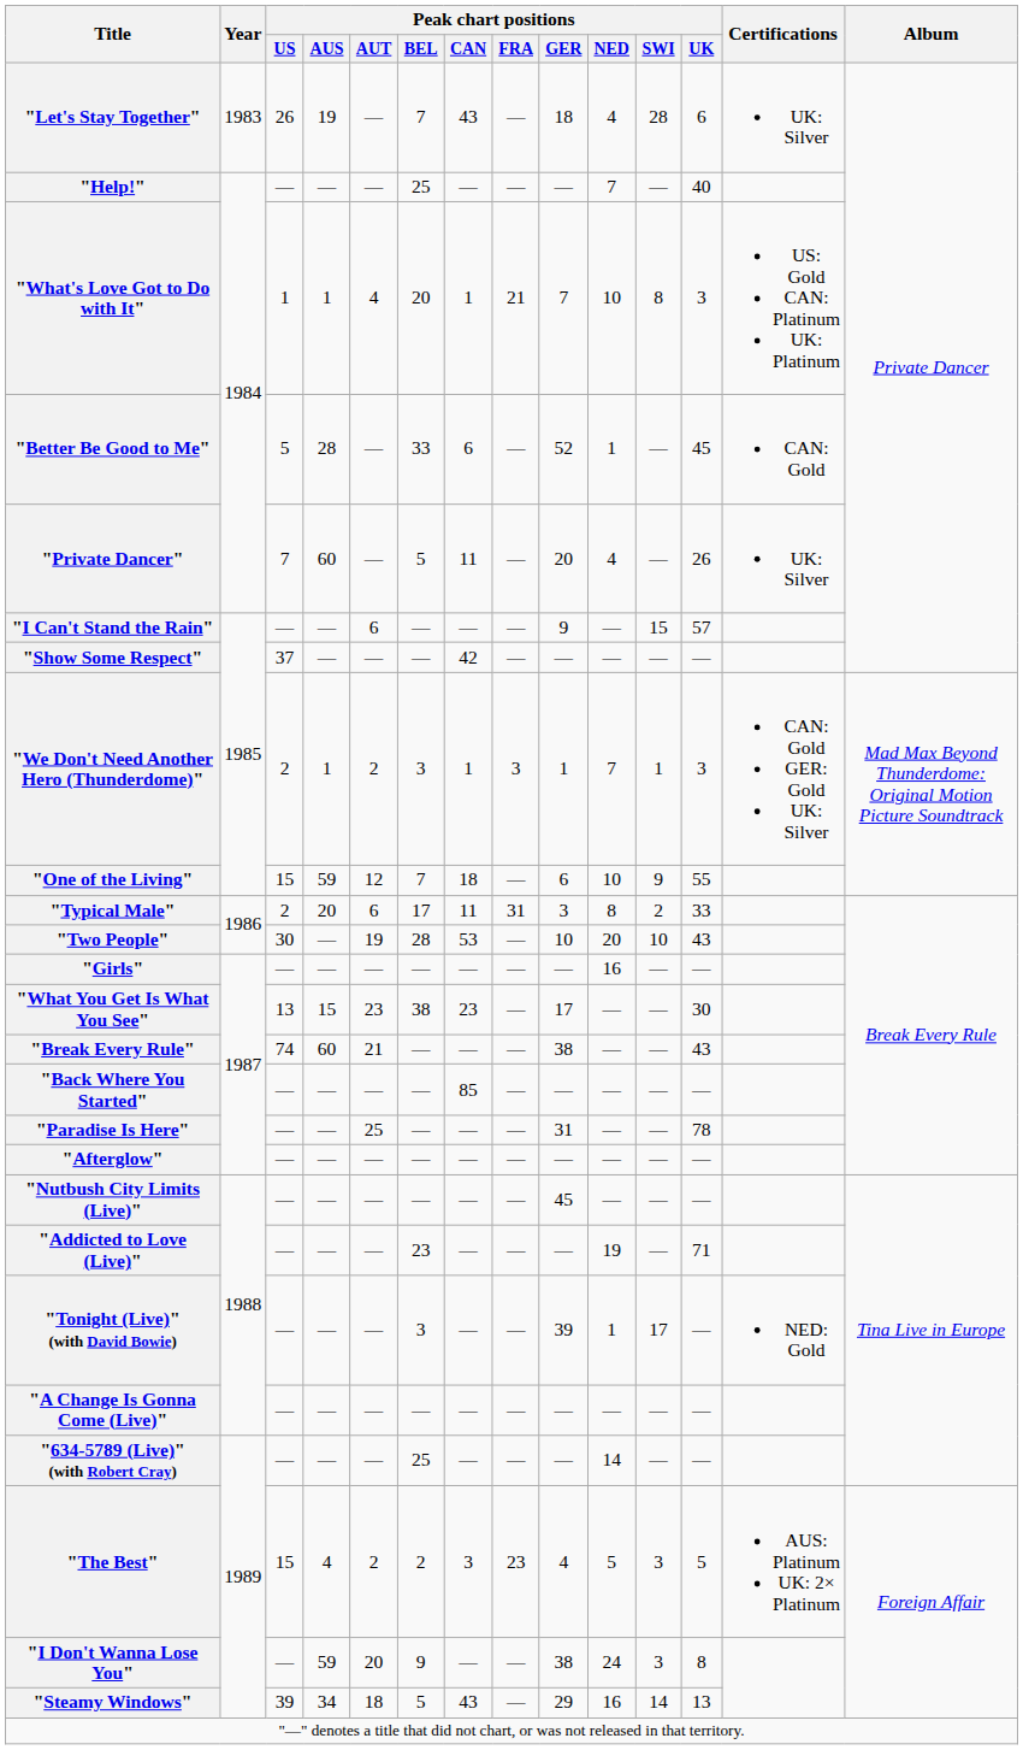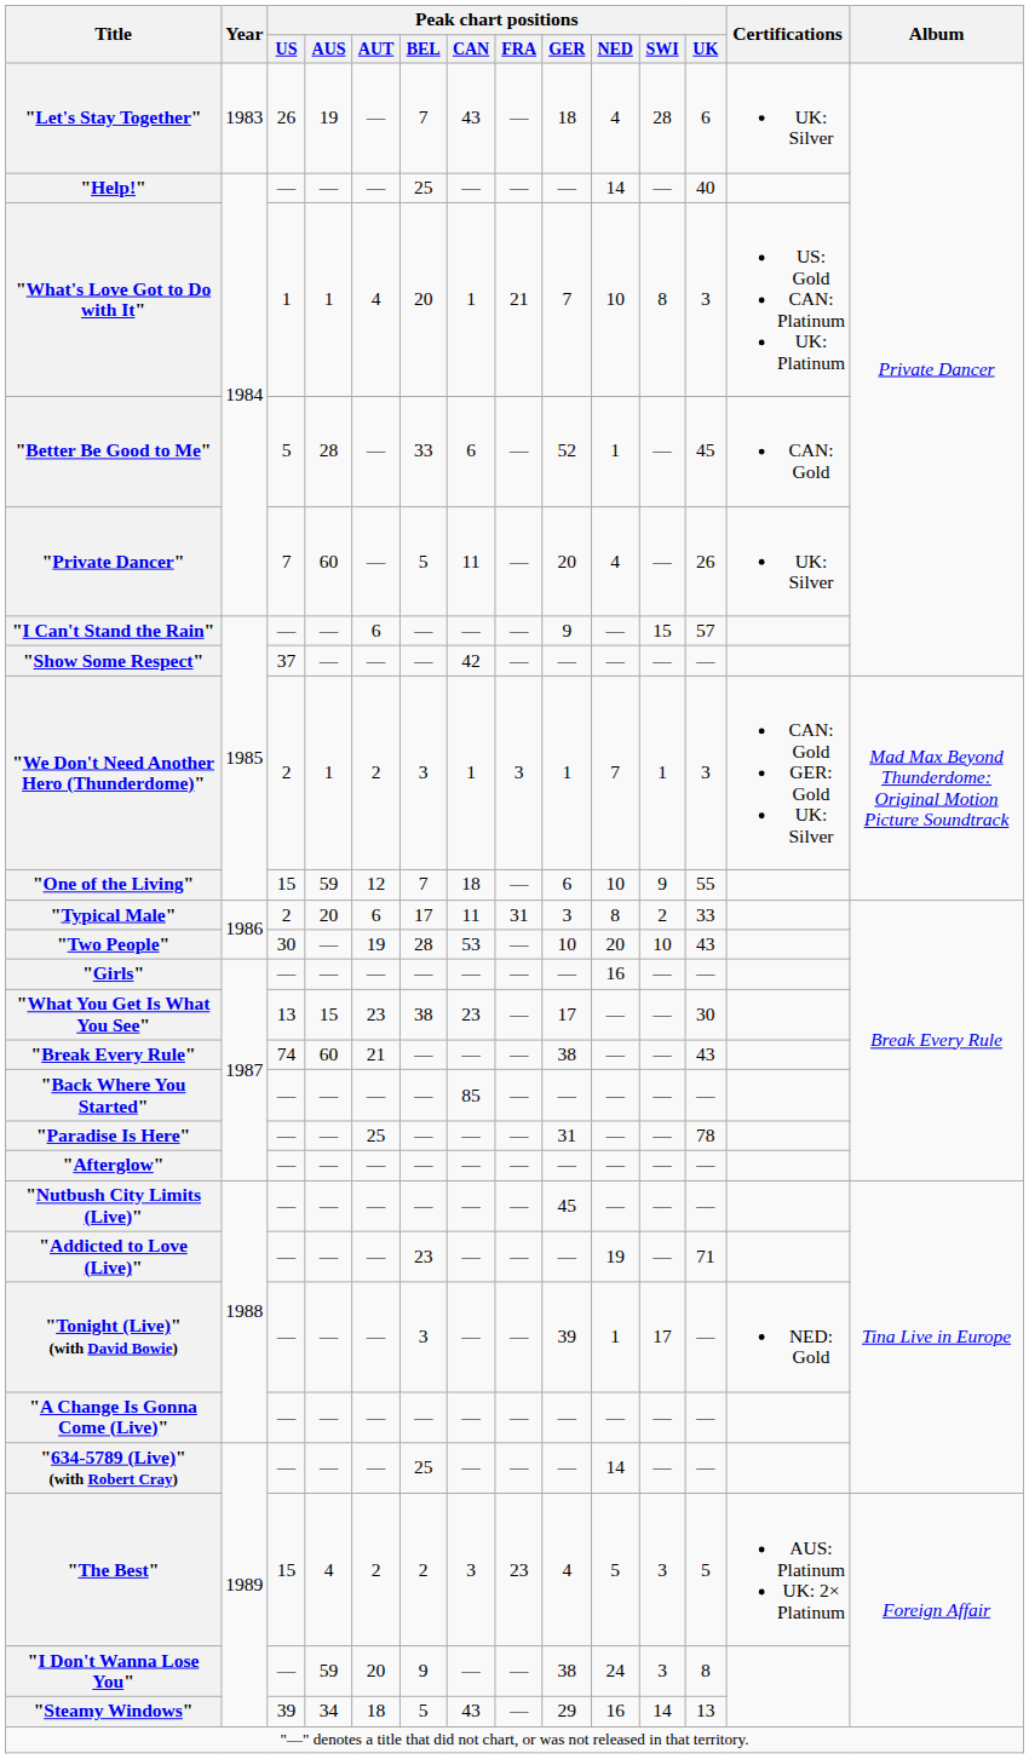"Help!" | Peak chart positions / NED: 7 -> 14
